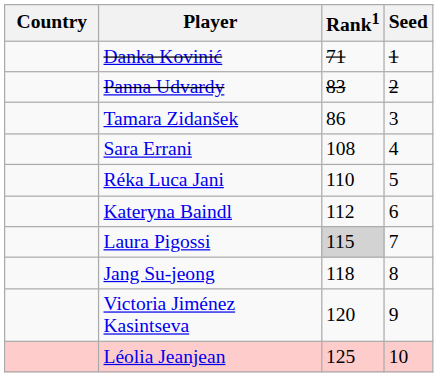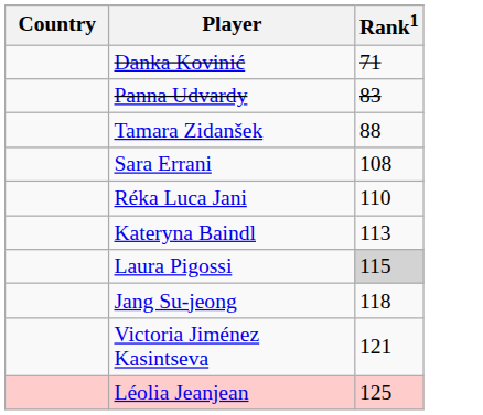- column: Seed | 1 | 2 | 3 | 4 | 5 | 6 | 7 | 8 | 9 | 10
Tamara Zidanšek | Rank1: 86 -> 88
Kateryna Baindl | Rank1: 112 -> 113
Victoria Jiménez Kasintseva | Rank1: 120 -> 121
